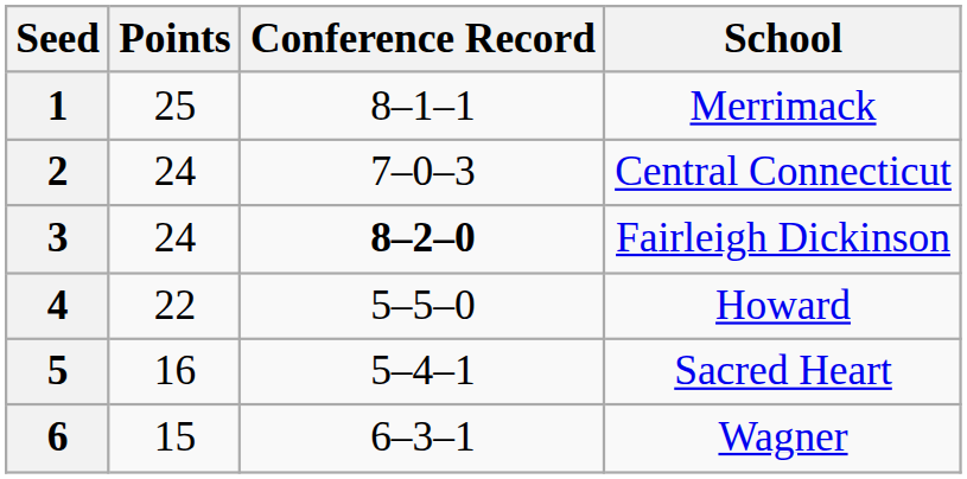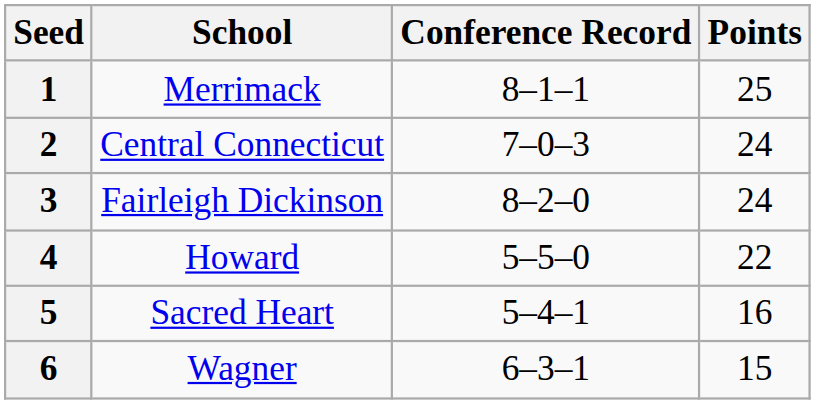columns swapped: School <-> Points
3 | Conference Record: bold -> normal
